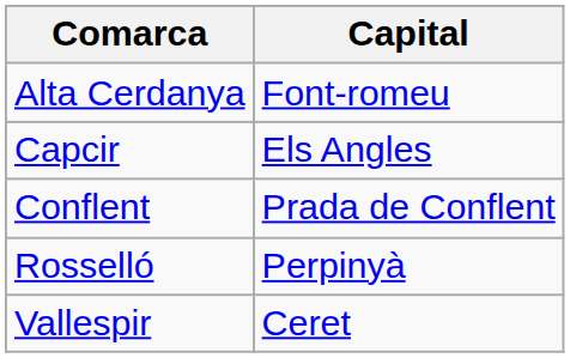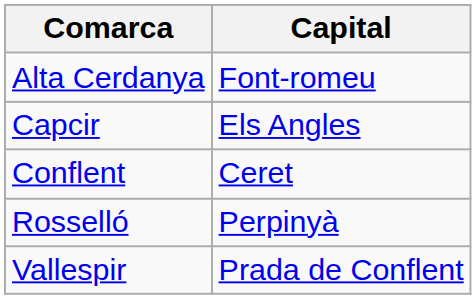Conflent | Capital: Prada de Conflent -> Ceret
Vallespir | Capital: Ceret -> Prada de Conflent
